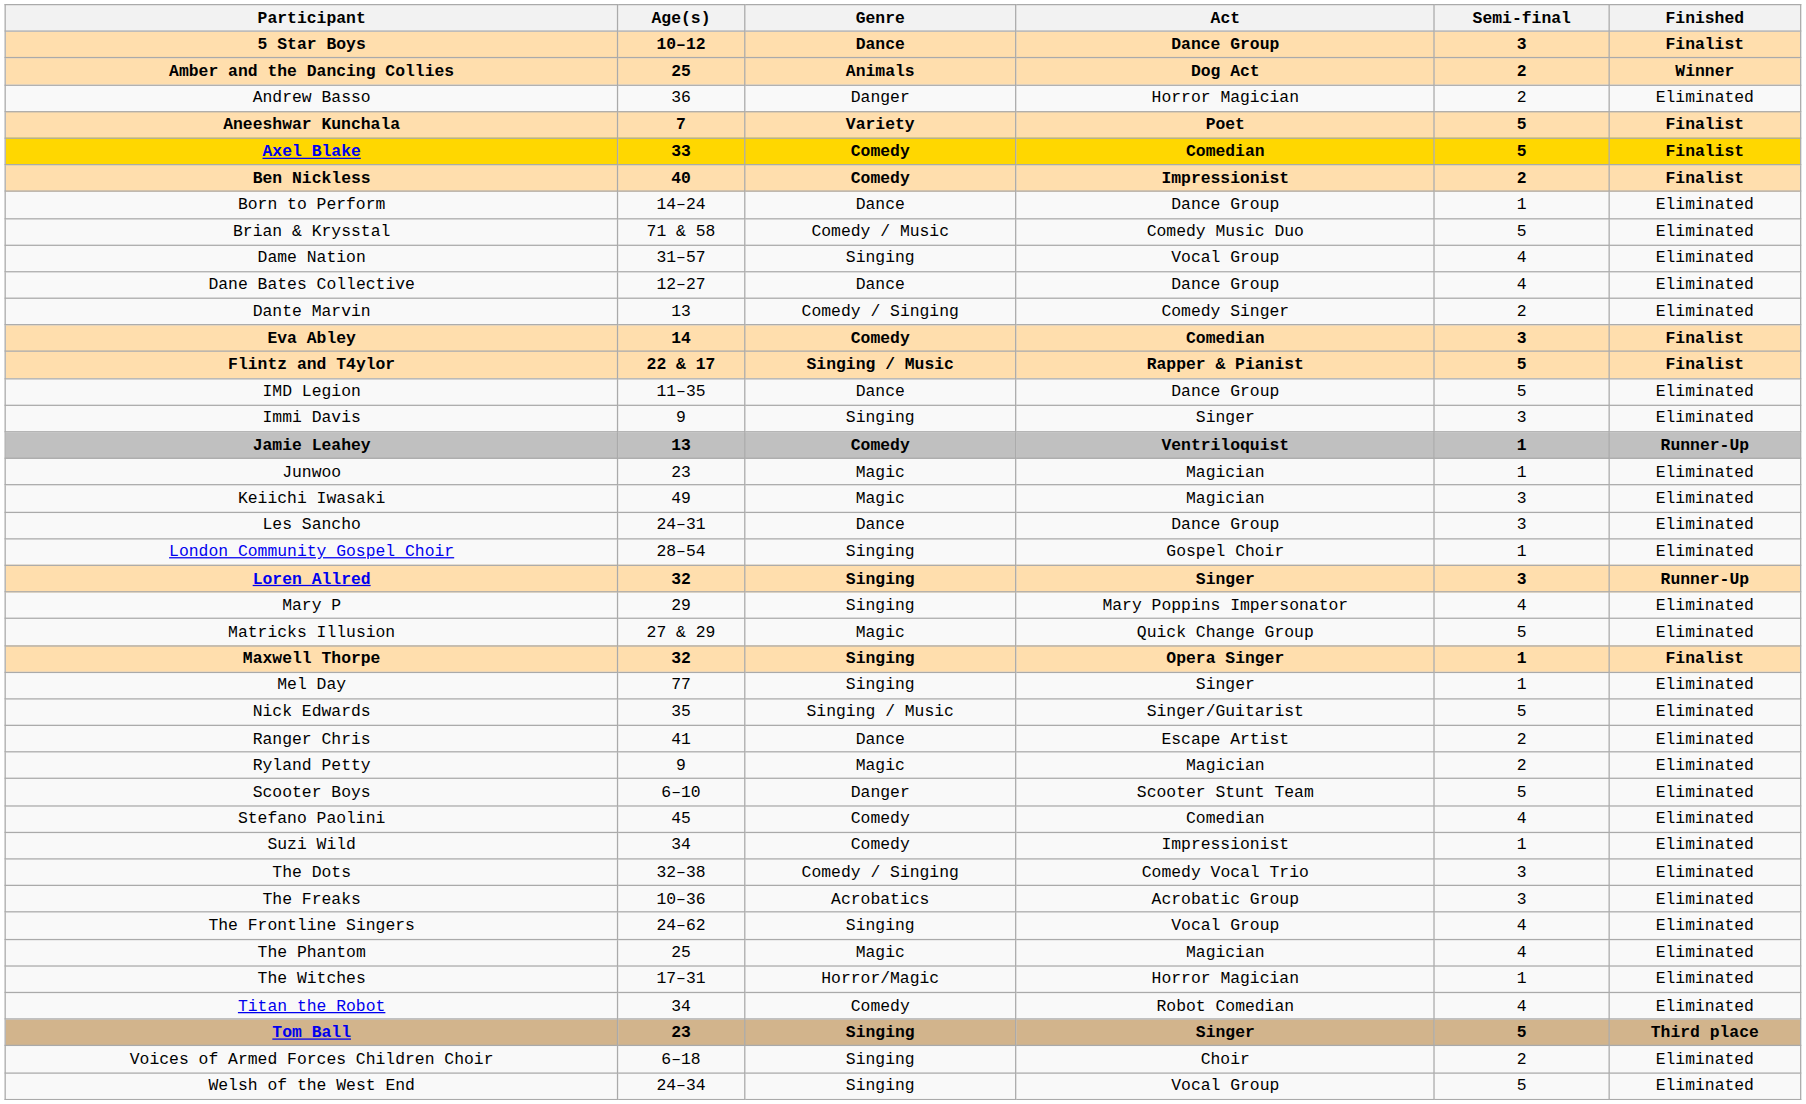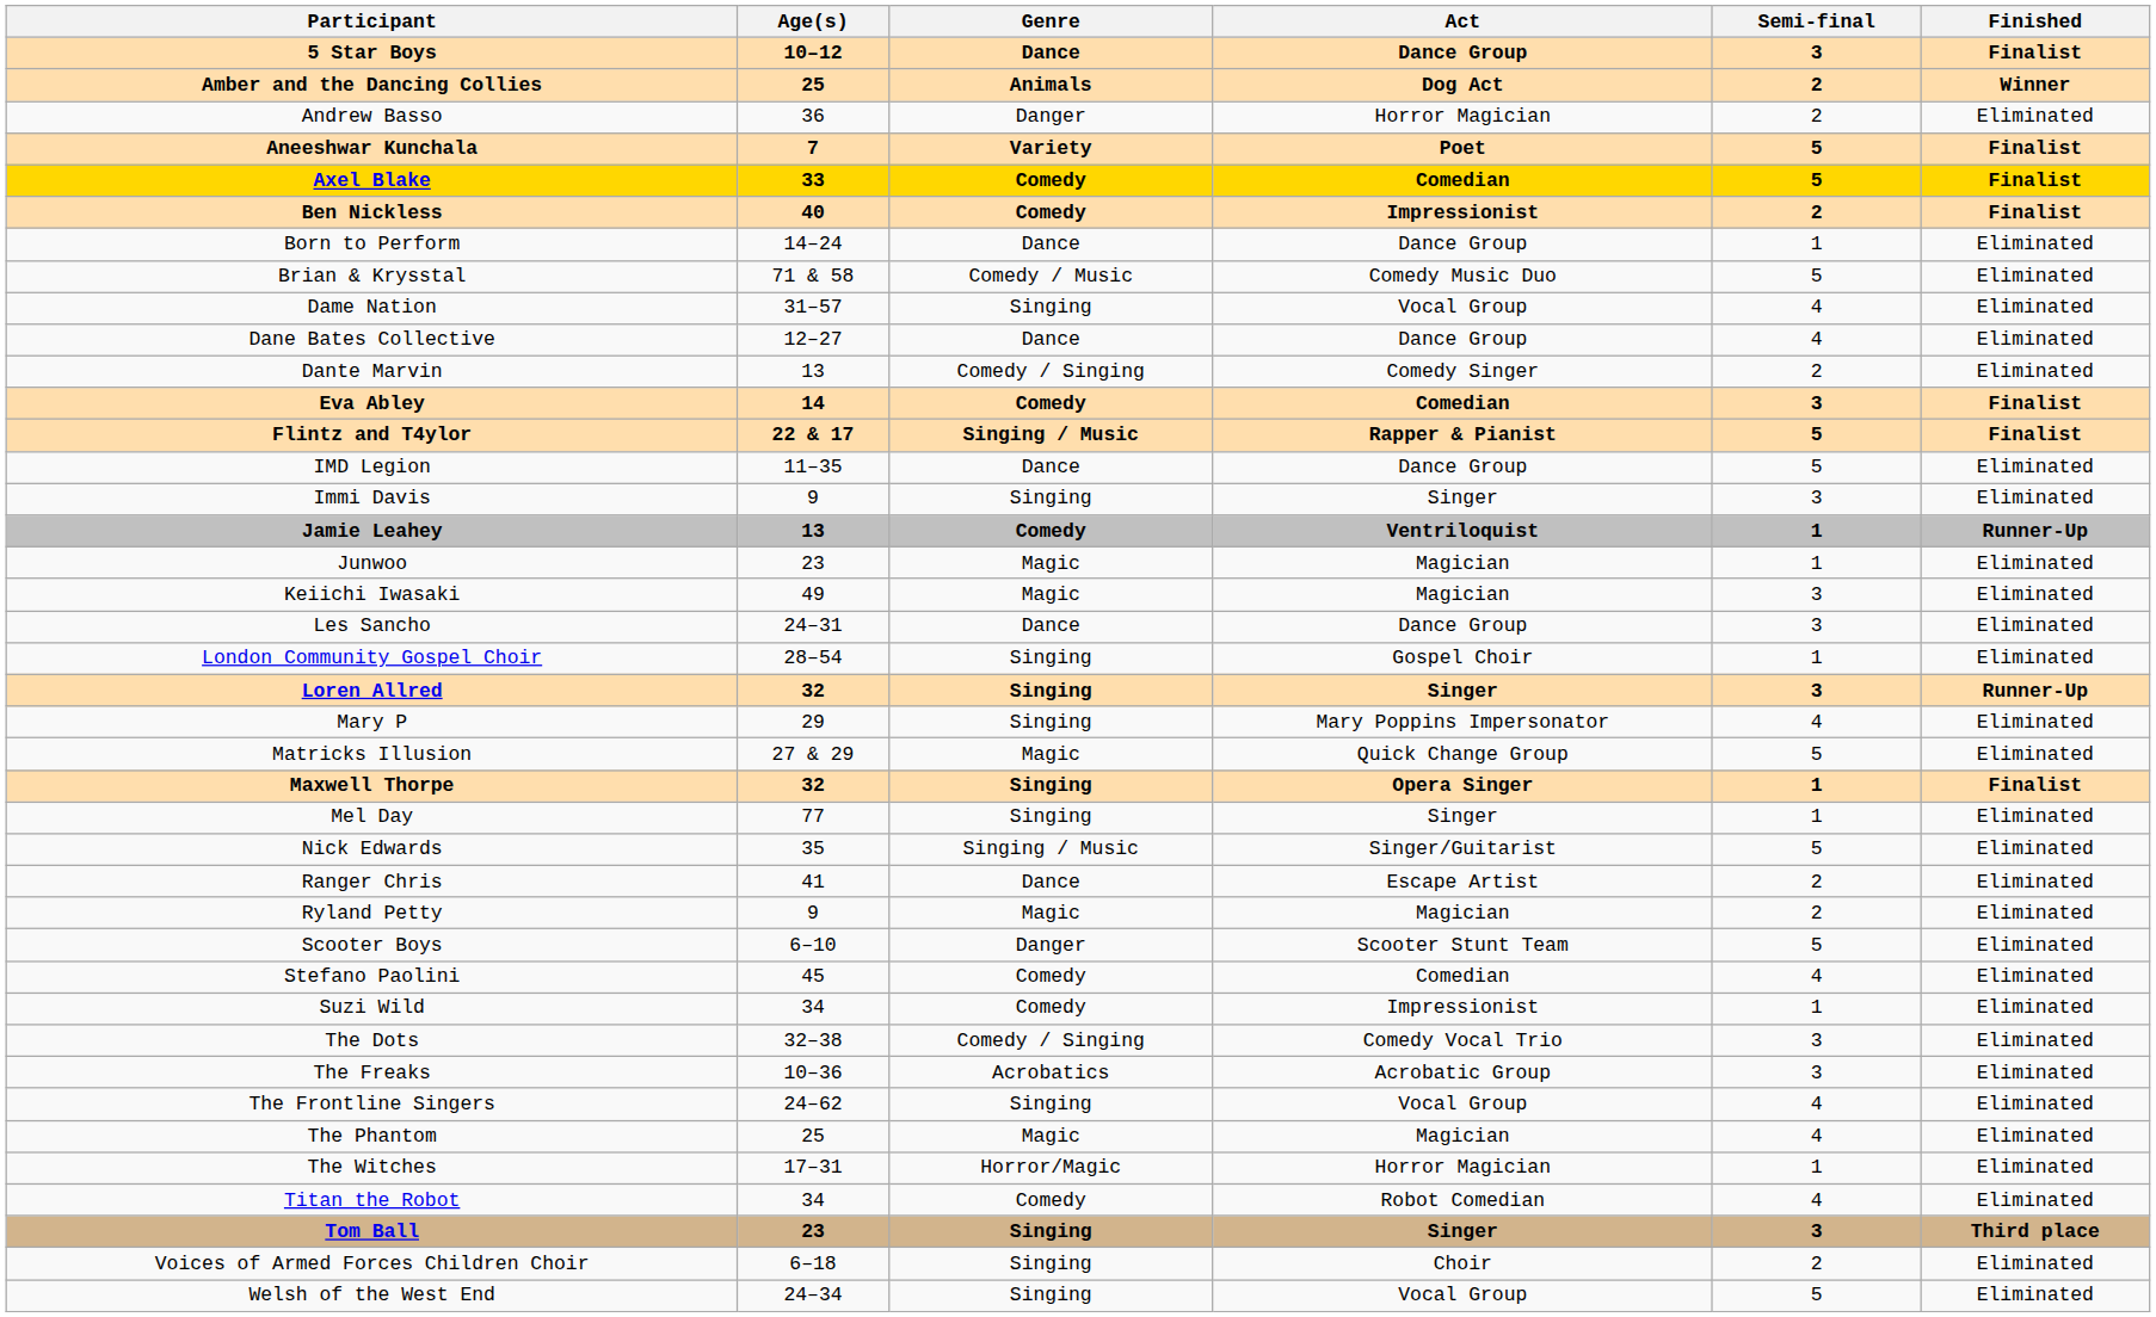Tom Ball | Semi-final: 5 -> 3
